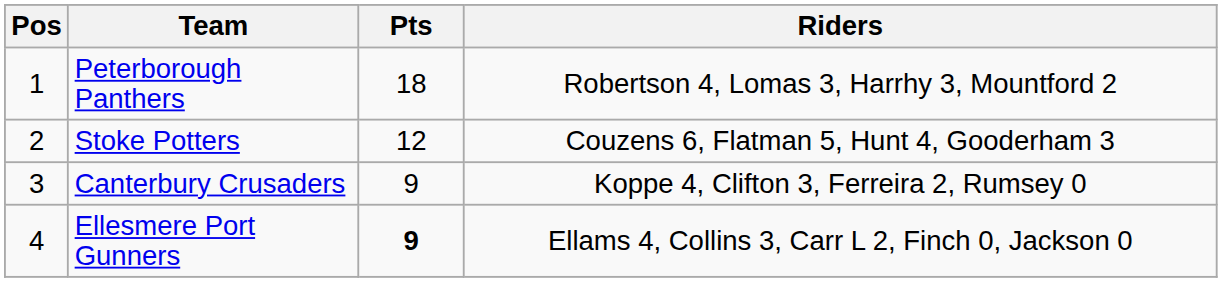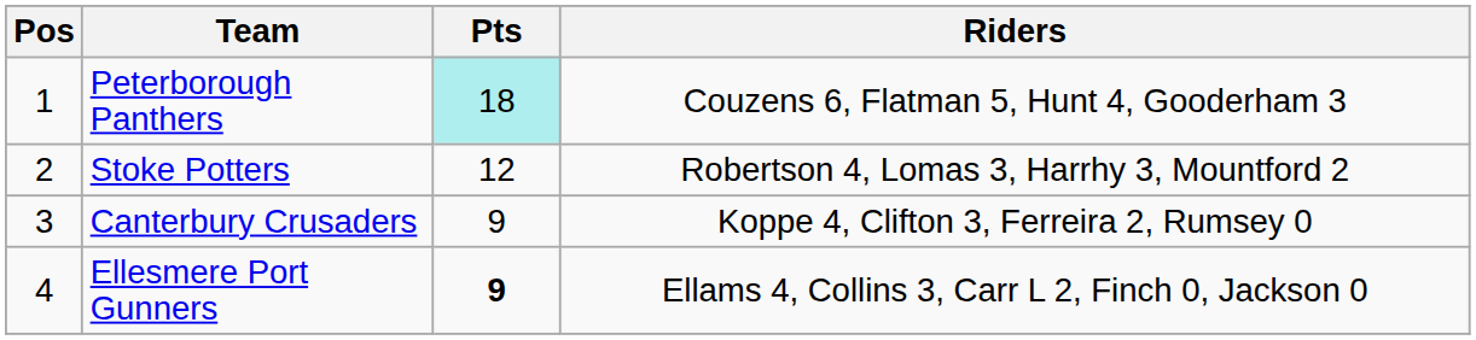Peterborough Panthers | Pts: no background -> paleturquoise background
Peterborough Panthers | Riders: Robertson 4, Lomas 3, Harrhy 3, Mountford 2 -> Couzens 6, Flatman 5, Hunt 4, Gooderham 3
Stoke Potters | Riders: Couzens 6, Flatman 5, Hunt 4, Gooderham 3 -> Robertson 4, Lomas 3, Harrhy 3, Mountford 2
